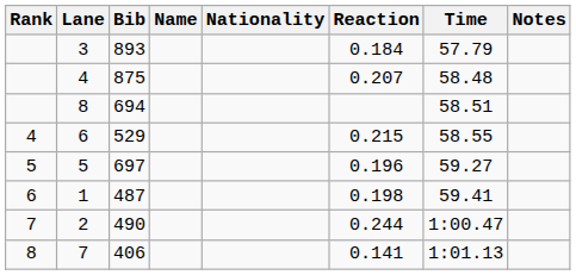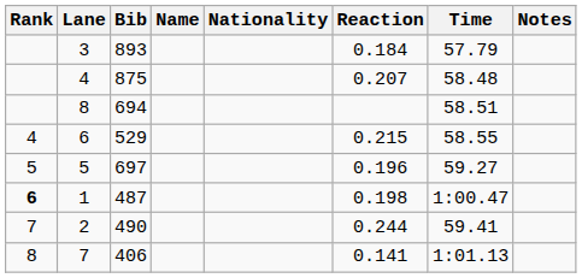1 | Rank: normal -> bold
1 | Time: 59.41 -> 1:00.47
2 | Time: 1:00.47 -> 59.41
